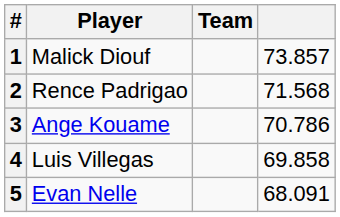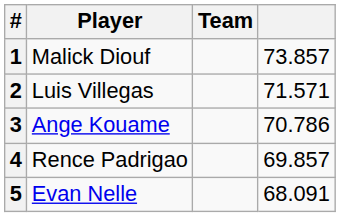2 | Player: Rence Padrigao -> Luis Villegas
2 | column 4: 71.568 -> 71.571
4 | Player: Luis Villegas -> Rence Padrigao
4 | column 4: 69.858 -> 69.857
